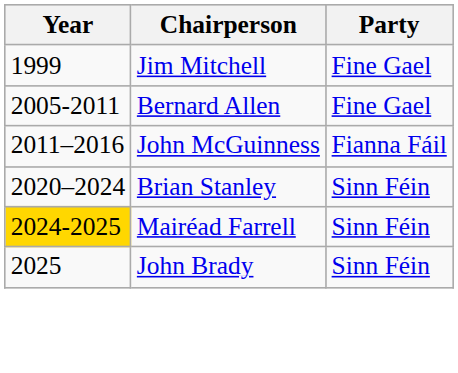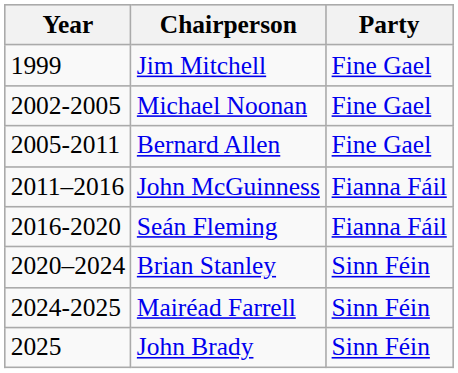+ row: 2002-2005 | Michael Noonan | Fine Gael
+ row: 2016-2020 | Seán Fleming | Fianna Fáil
Mairéad Farrell | Year: gold background -> no background
